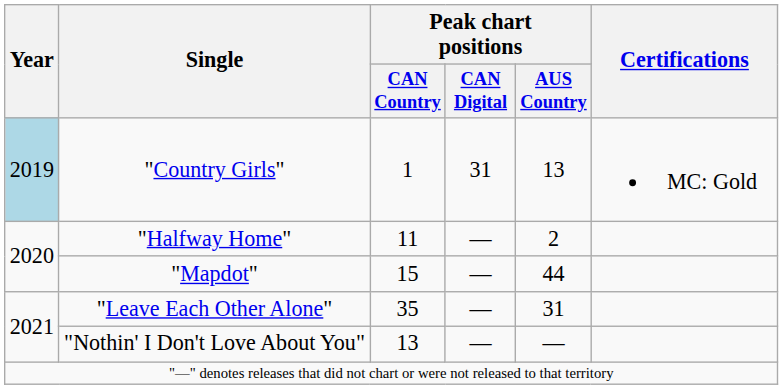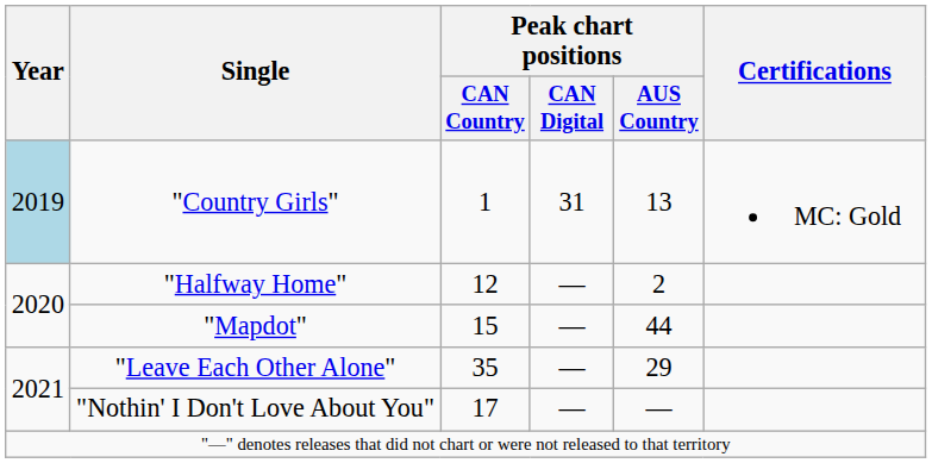"Halfway Home" | Peak chart positions / CAN Country: 11 -> 12
"Leave Each Other Alone" | Peak chart positions / AUS Country: 31 -> 29
"Nothin' I Don't Love About You" | Peak chart positions / CAN Country: 13 -> 17
